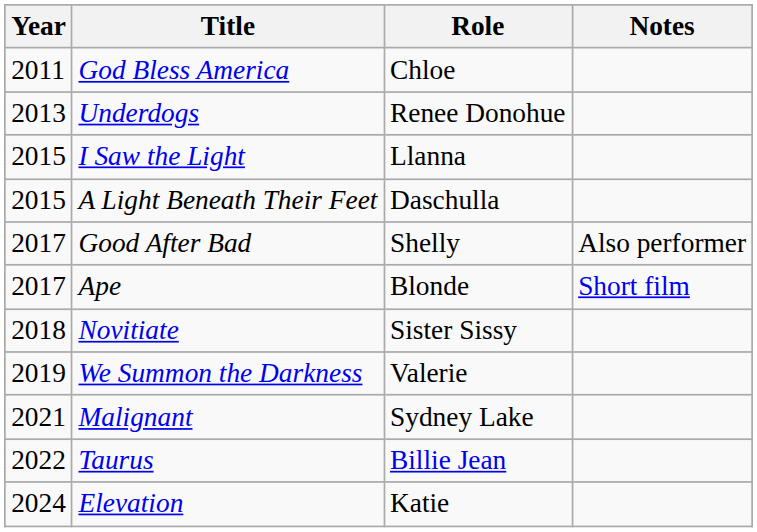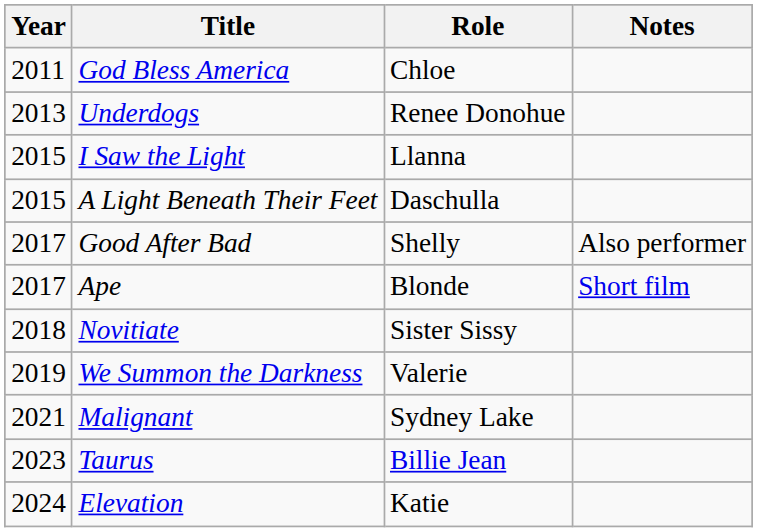Taurus | Year: 2022 -> 2023
